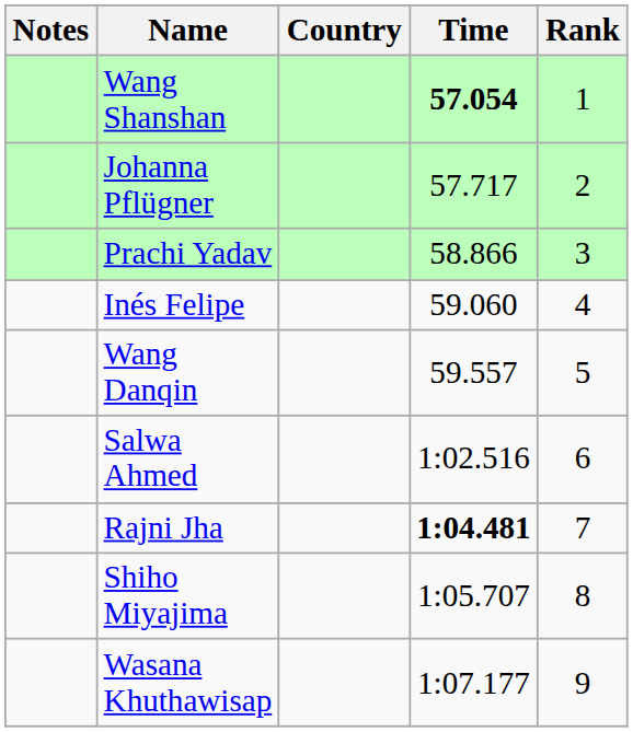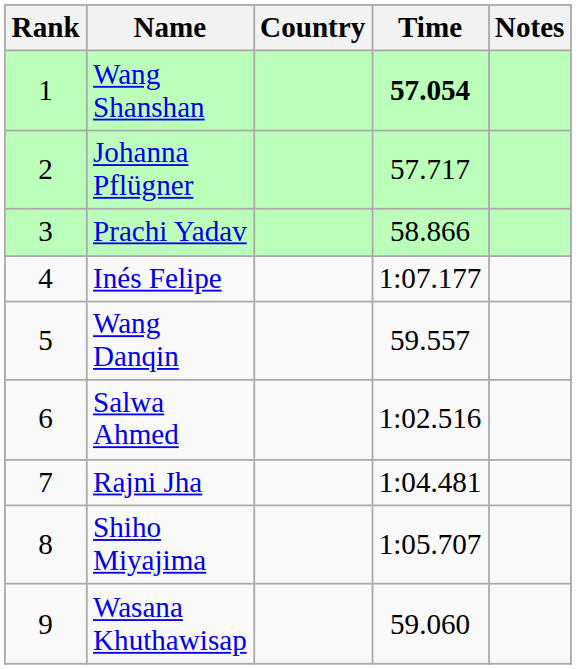columns swapped: Rank <-> Notes
Inés Felipe | Time: 59.060 -> 1:07.177
Rajni Jha | Time: bold -> normal
Wasana Khuthawisap | Time: 1:07.177 -> 59.060
